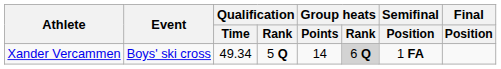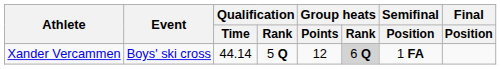Xander Vercammen | Qualification / Time: 49.34 -> 44.14
Xander Vercammen | Group heats / Points: 14 -> 12
